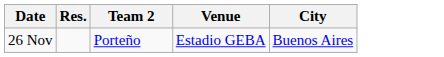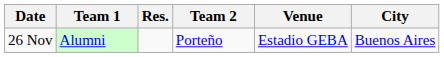+ column: Team 1 | Alumni
